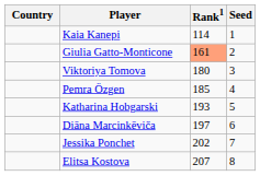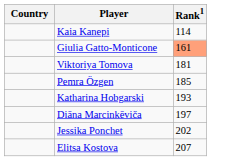- column: Seed | 1 | 2 | 3 | 4 | 5 | 6 | 7 | 8
Viktoriya Tomova | Rank1: 180 -> 181
